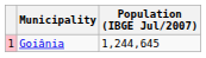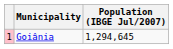Goiânia | Population (IBGE Jul/2007): 1,244,645 -> 1,294,645
